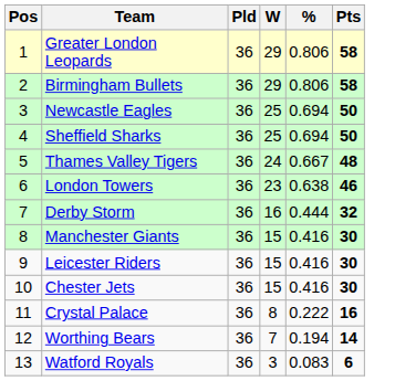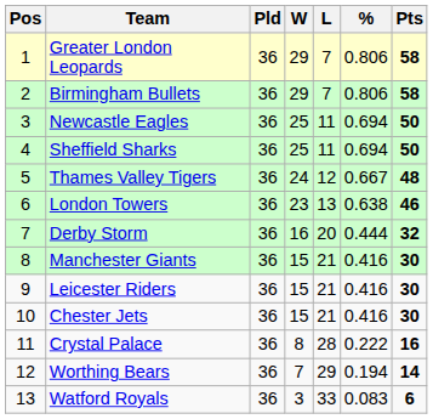+ column: L | 7 | 7 | 11 | 11 | 12 | 13 | 20 | 21 | 21 | 21 | 28 | 29 | 33
